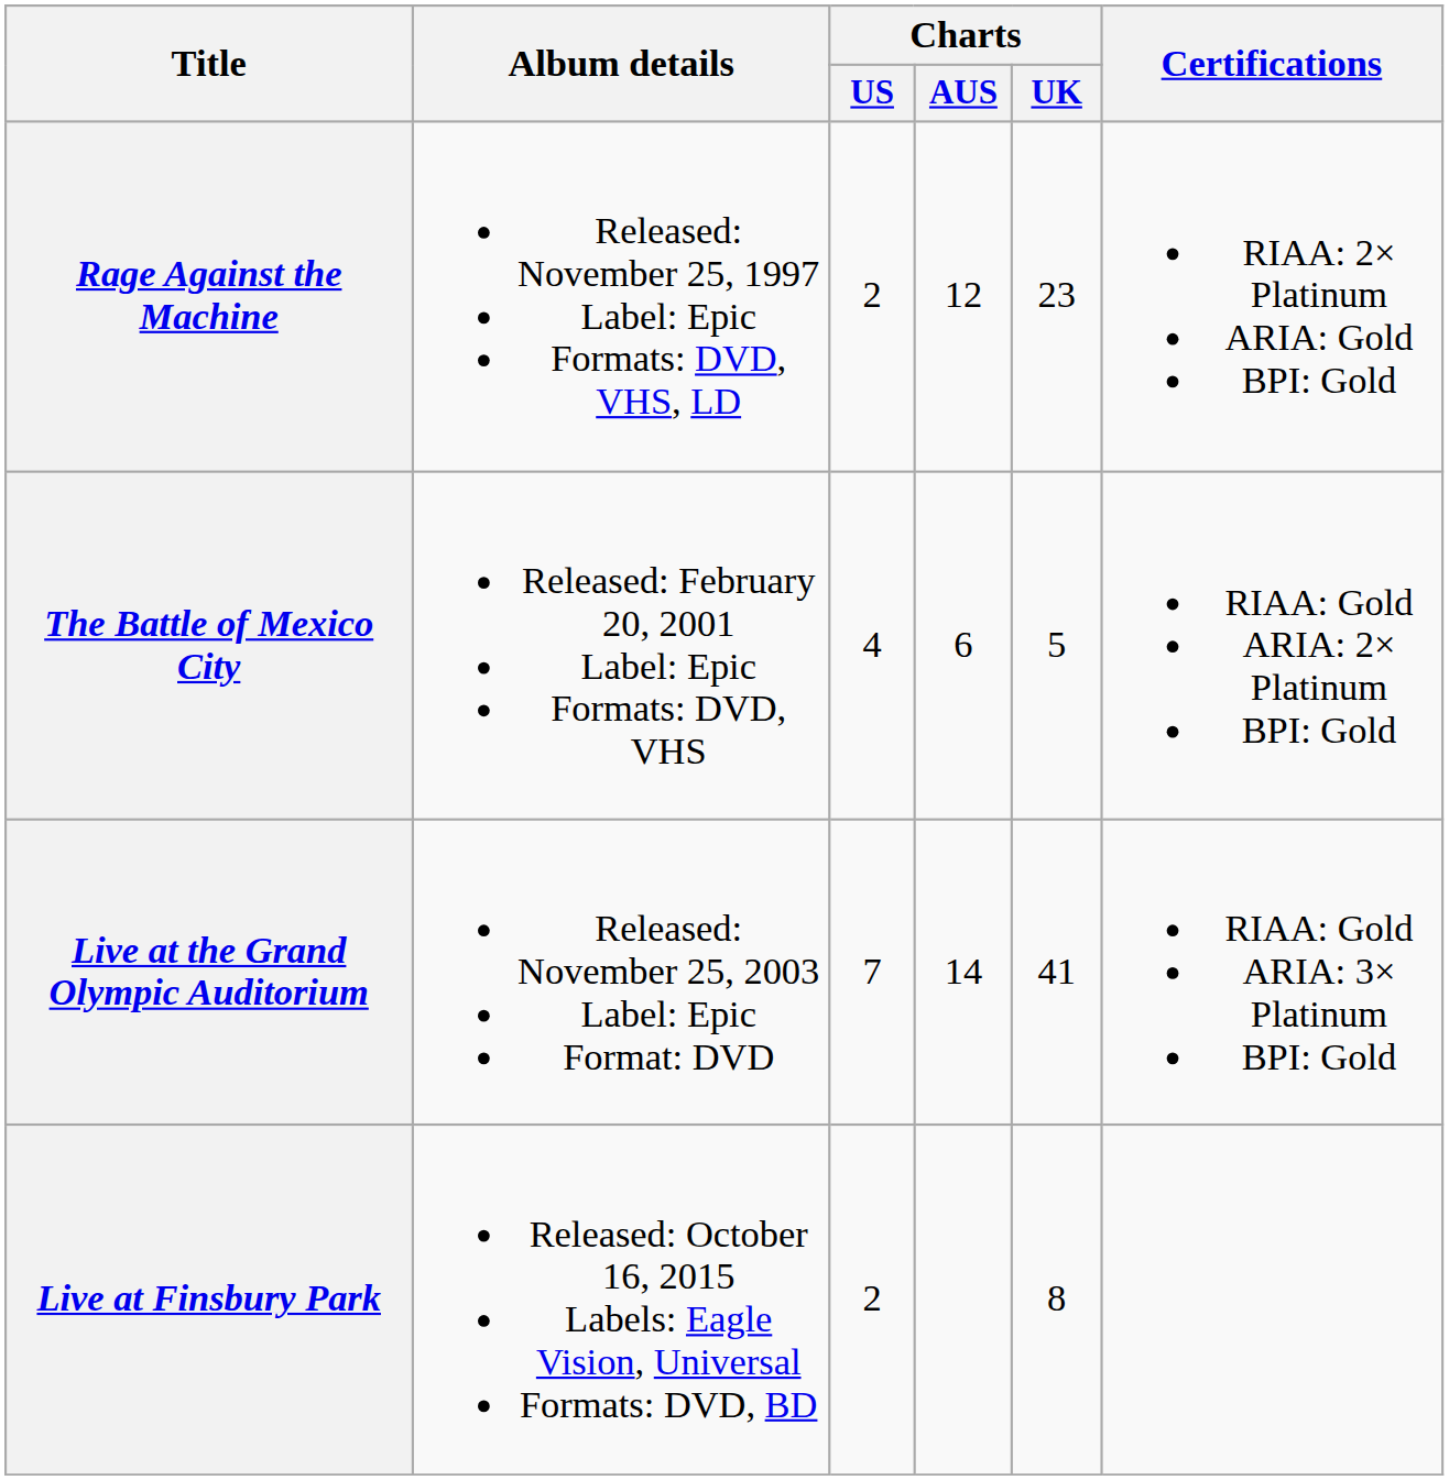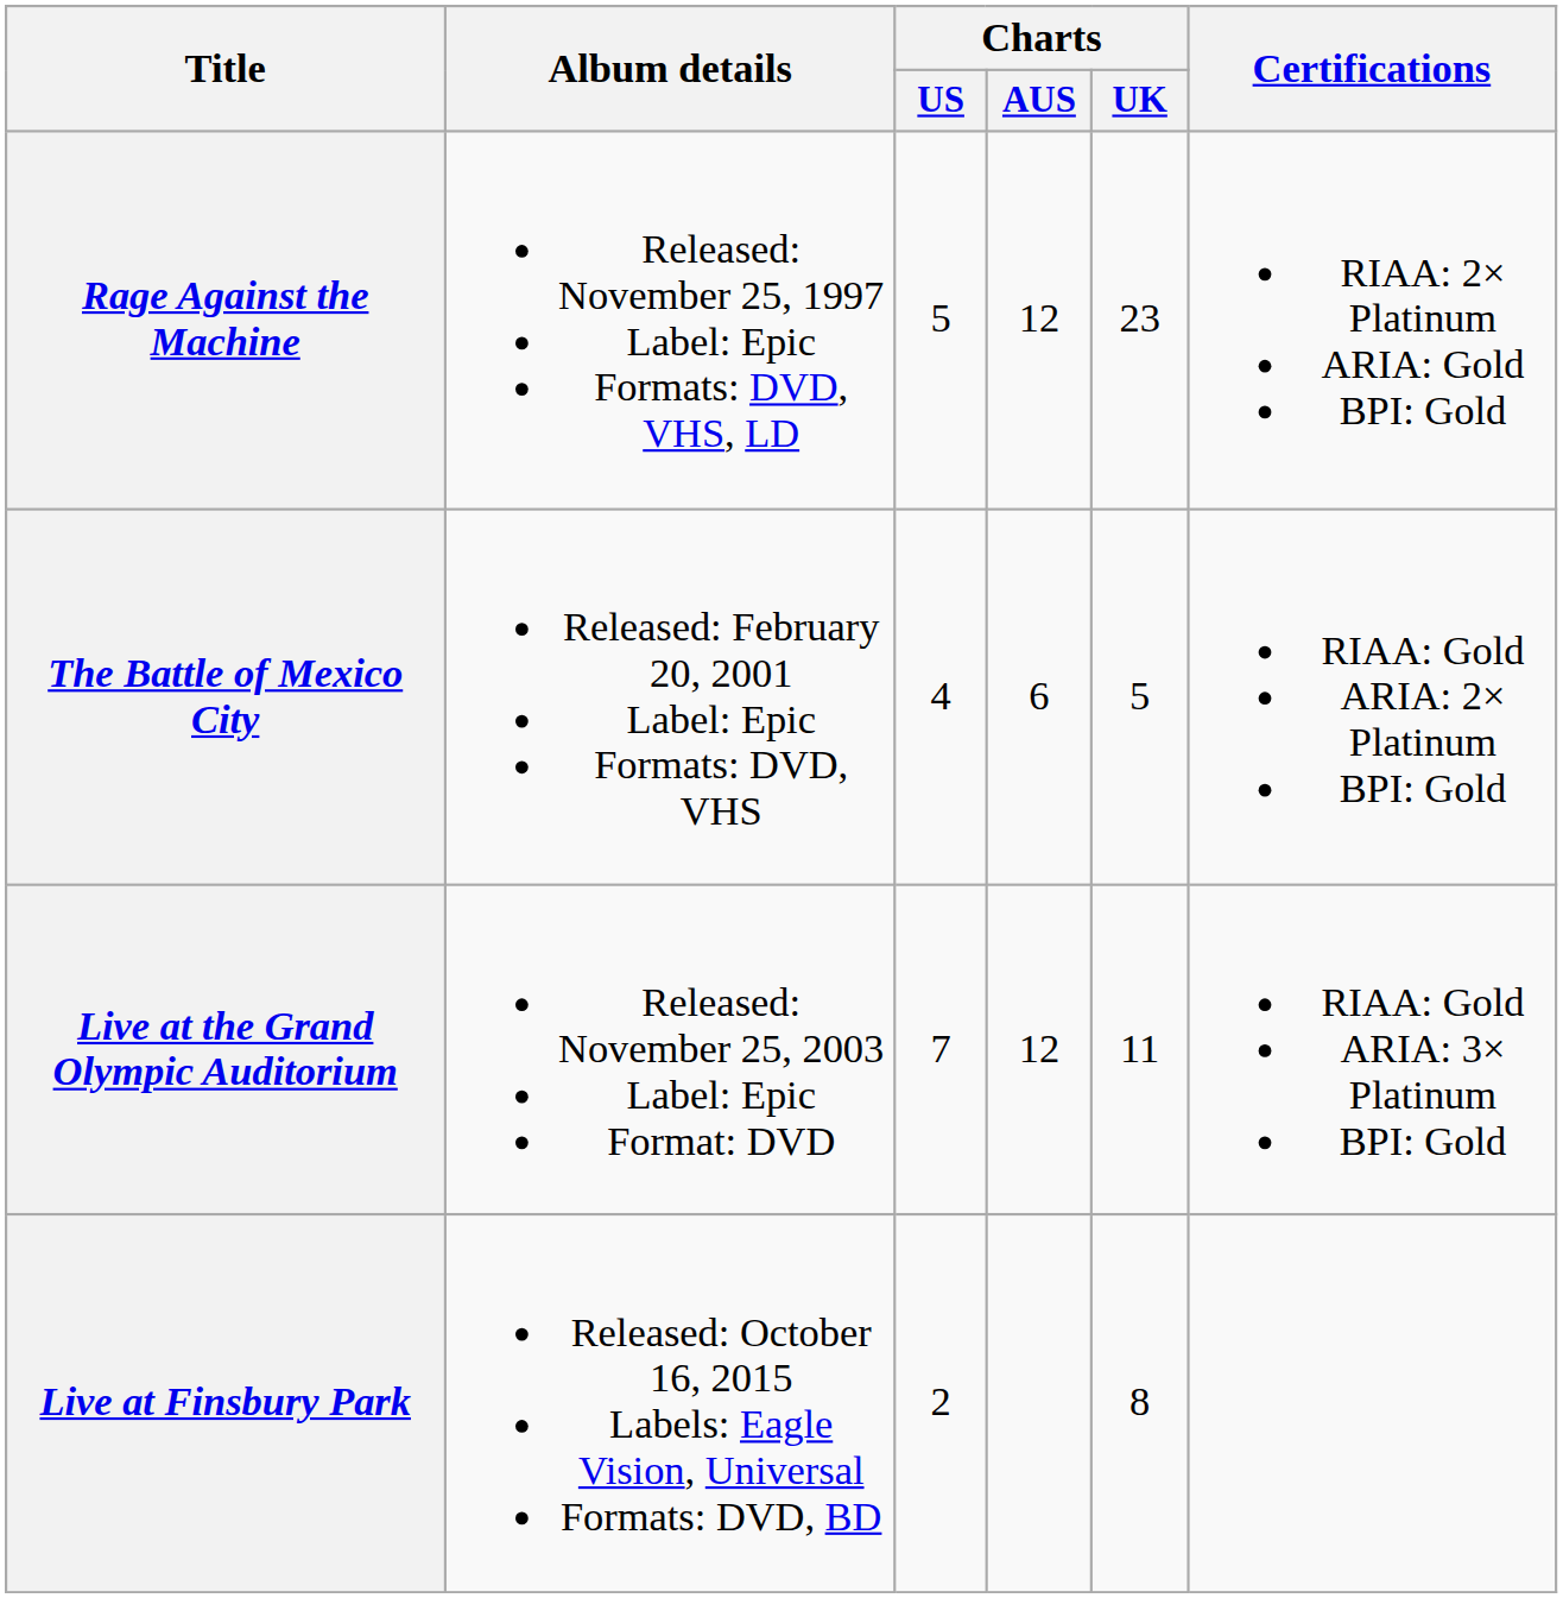Rage Against the Machine | Charts / US: 2 -> 5
Live at the Grand Olympic Auditorium | Charts / AUS: 14 -> 12
Live at the Grand Olympic Auditorium | Charts / UK: 41 -> 11
